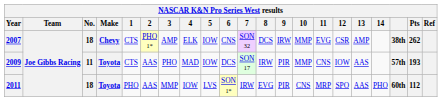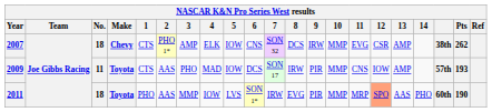2009 | 13: AAS -> AMP
2011 | 10: CNS -> MMP
2011 | 12: no background -> lightsalmon background
2011 | Pts: 112 -> 190
